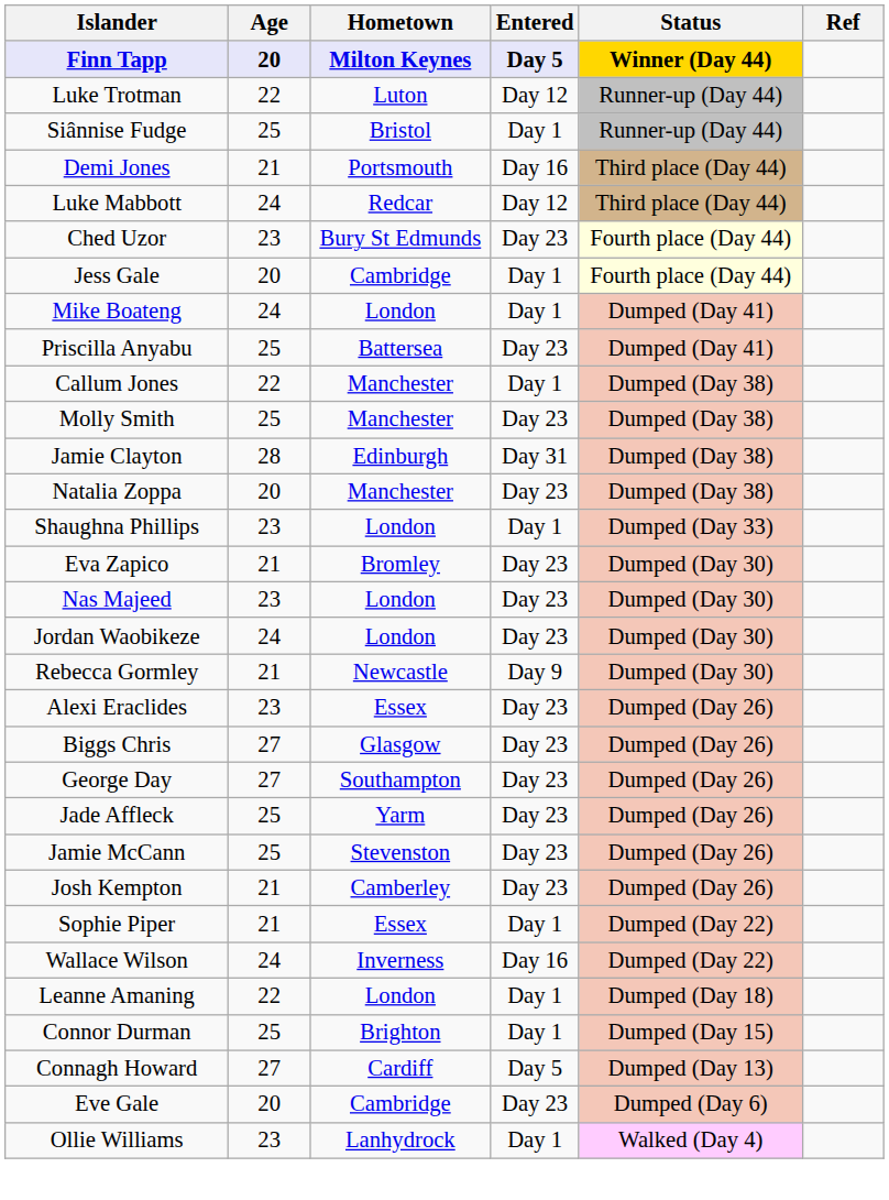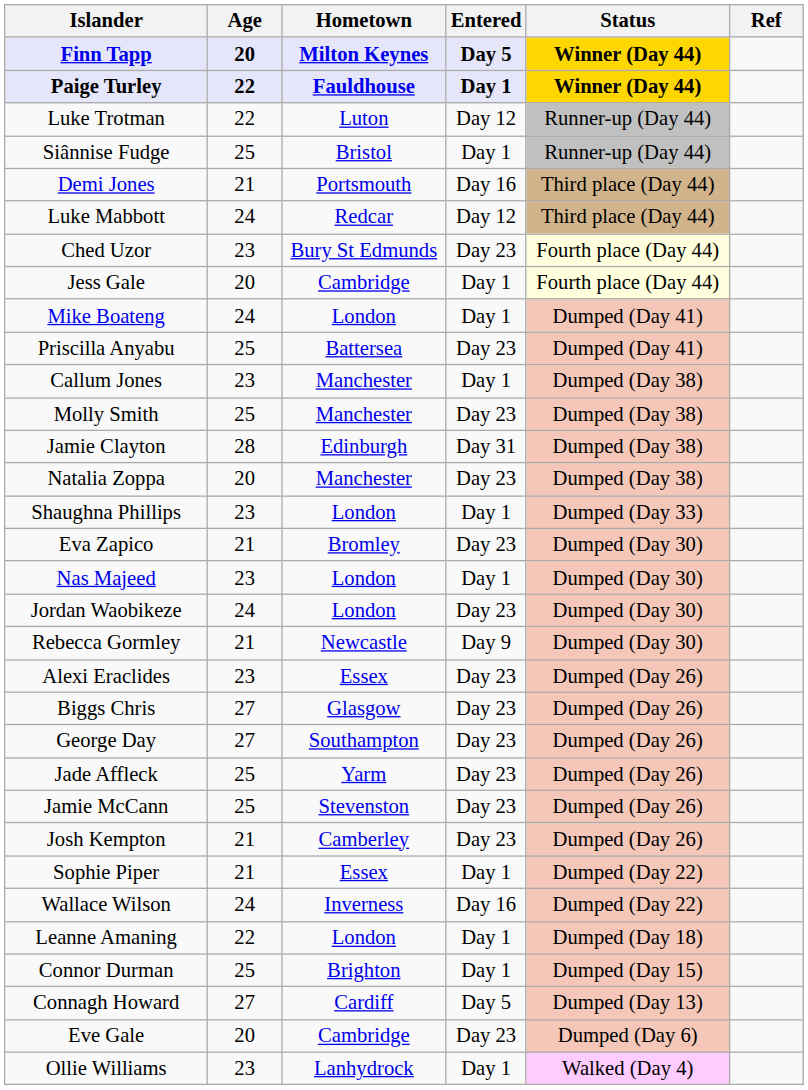+ row: Paige Turley | 22 | Fauldhouse | Day 1 | Winner (Day 44)
Callum Jones | Age: 22 -> 23
Nas Majeed | Entered: Day 23 -> Day 1
